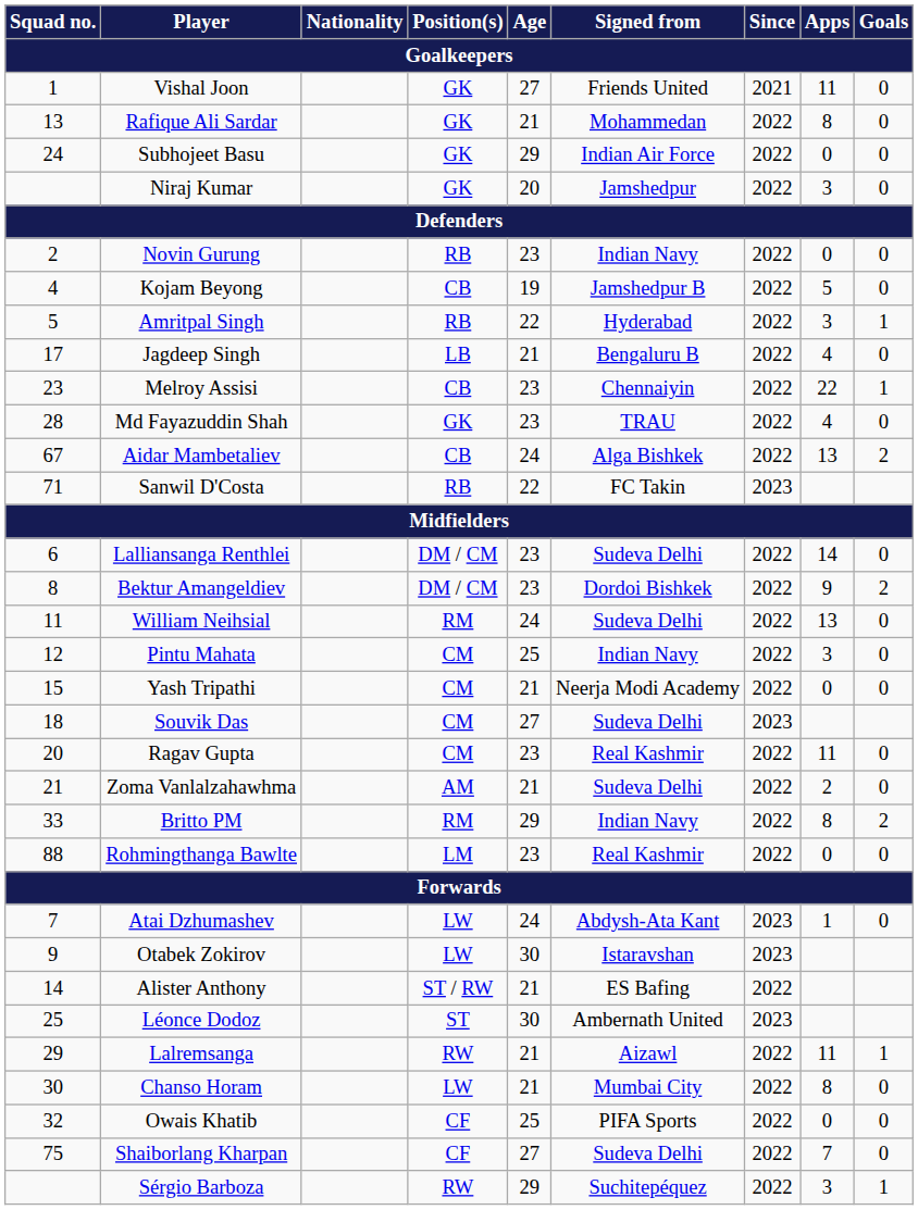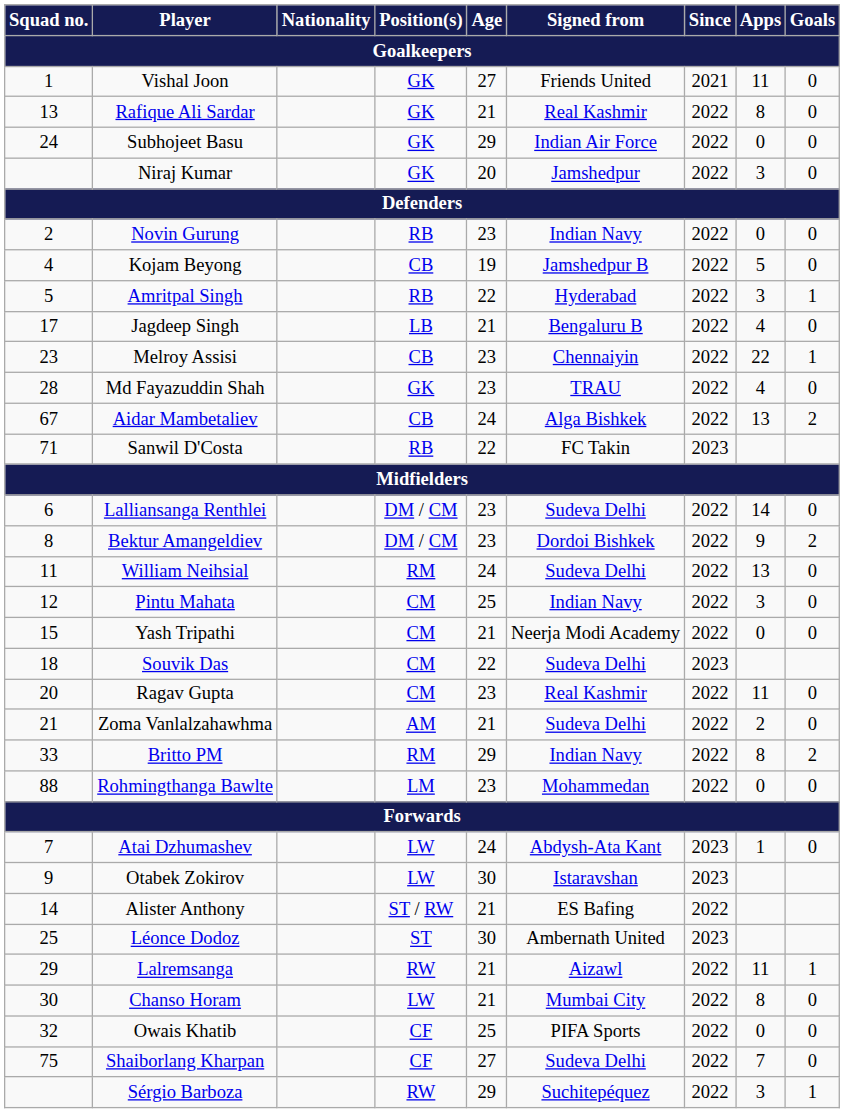Rafique Ali Sardar | Signed from / Goalkeepers: Mohammedan -> Real Kashmir
Souvik Das | Age / Goalkeepers: 27 -> 22
Rohmingthanga Bawlte | Signed from / Goalkeepers: Real Kashmir -> Mohammedan
